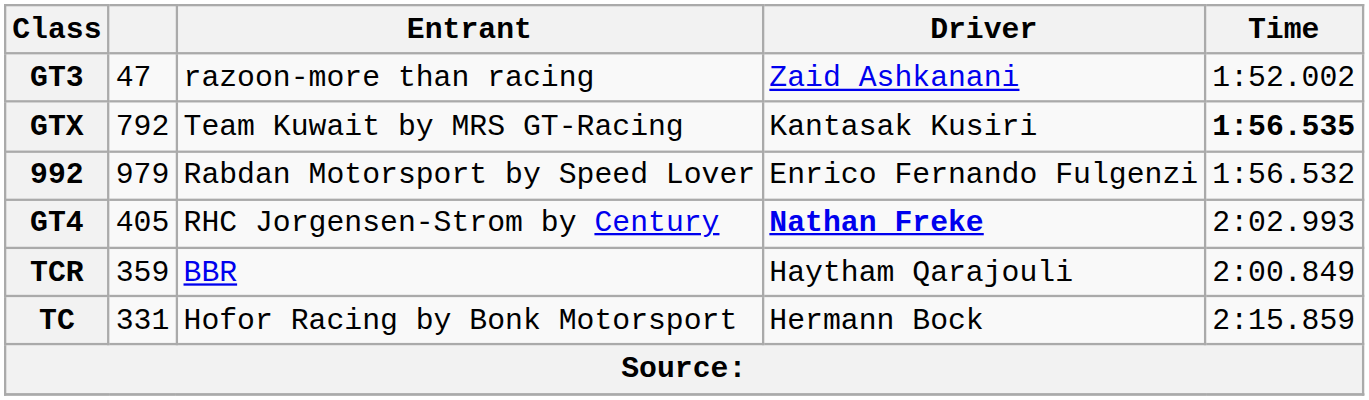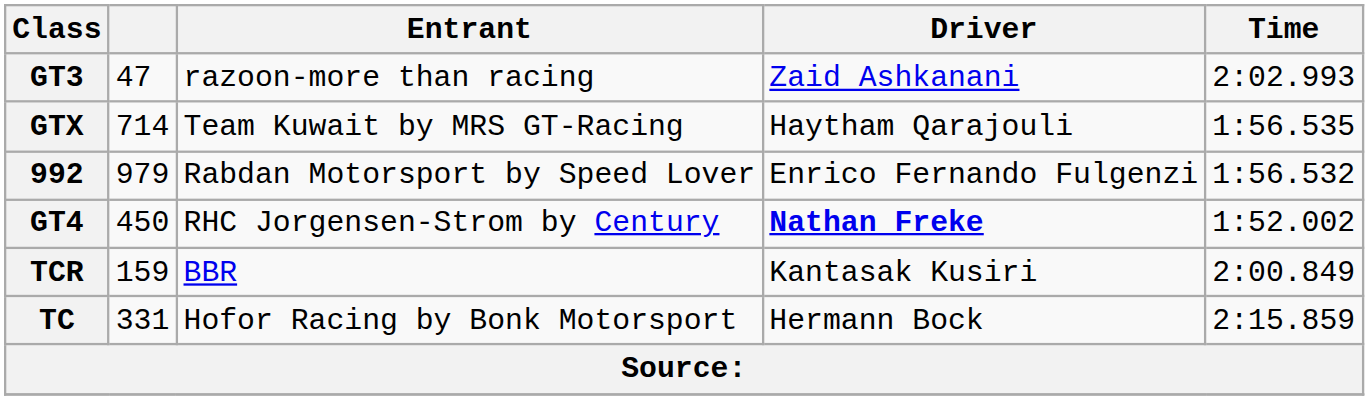GT3 | Time: 1:52.002 -> 2:02.993
GTX | column 2: 792 -> 714
GTX | Driver: Kantasak Kusiri -> Haytham Qarajouli
GTX | Time: bold -> normal
GT4 | column 2: 405 -> 450
GT4 | Time: 2:02.993 -> 1:52.002
TCR | column 2: 359 -> 159
TCR | Driver: Haytham Qarajouli -> Kantasak Kusiri
